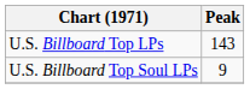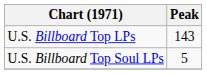U.S. Billboard Top Soul LPs | Peak: 9 -> 5
